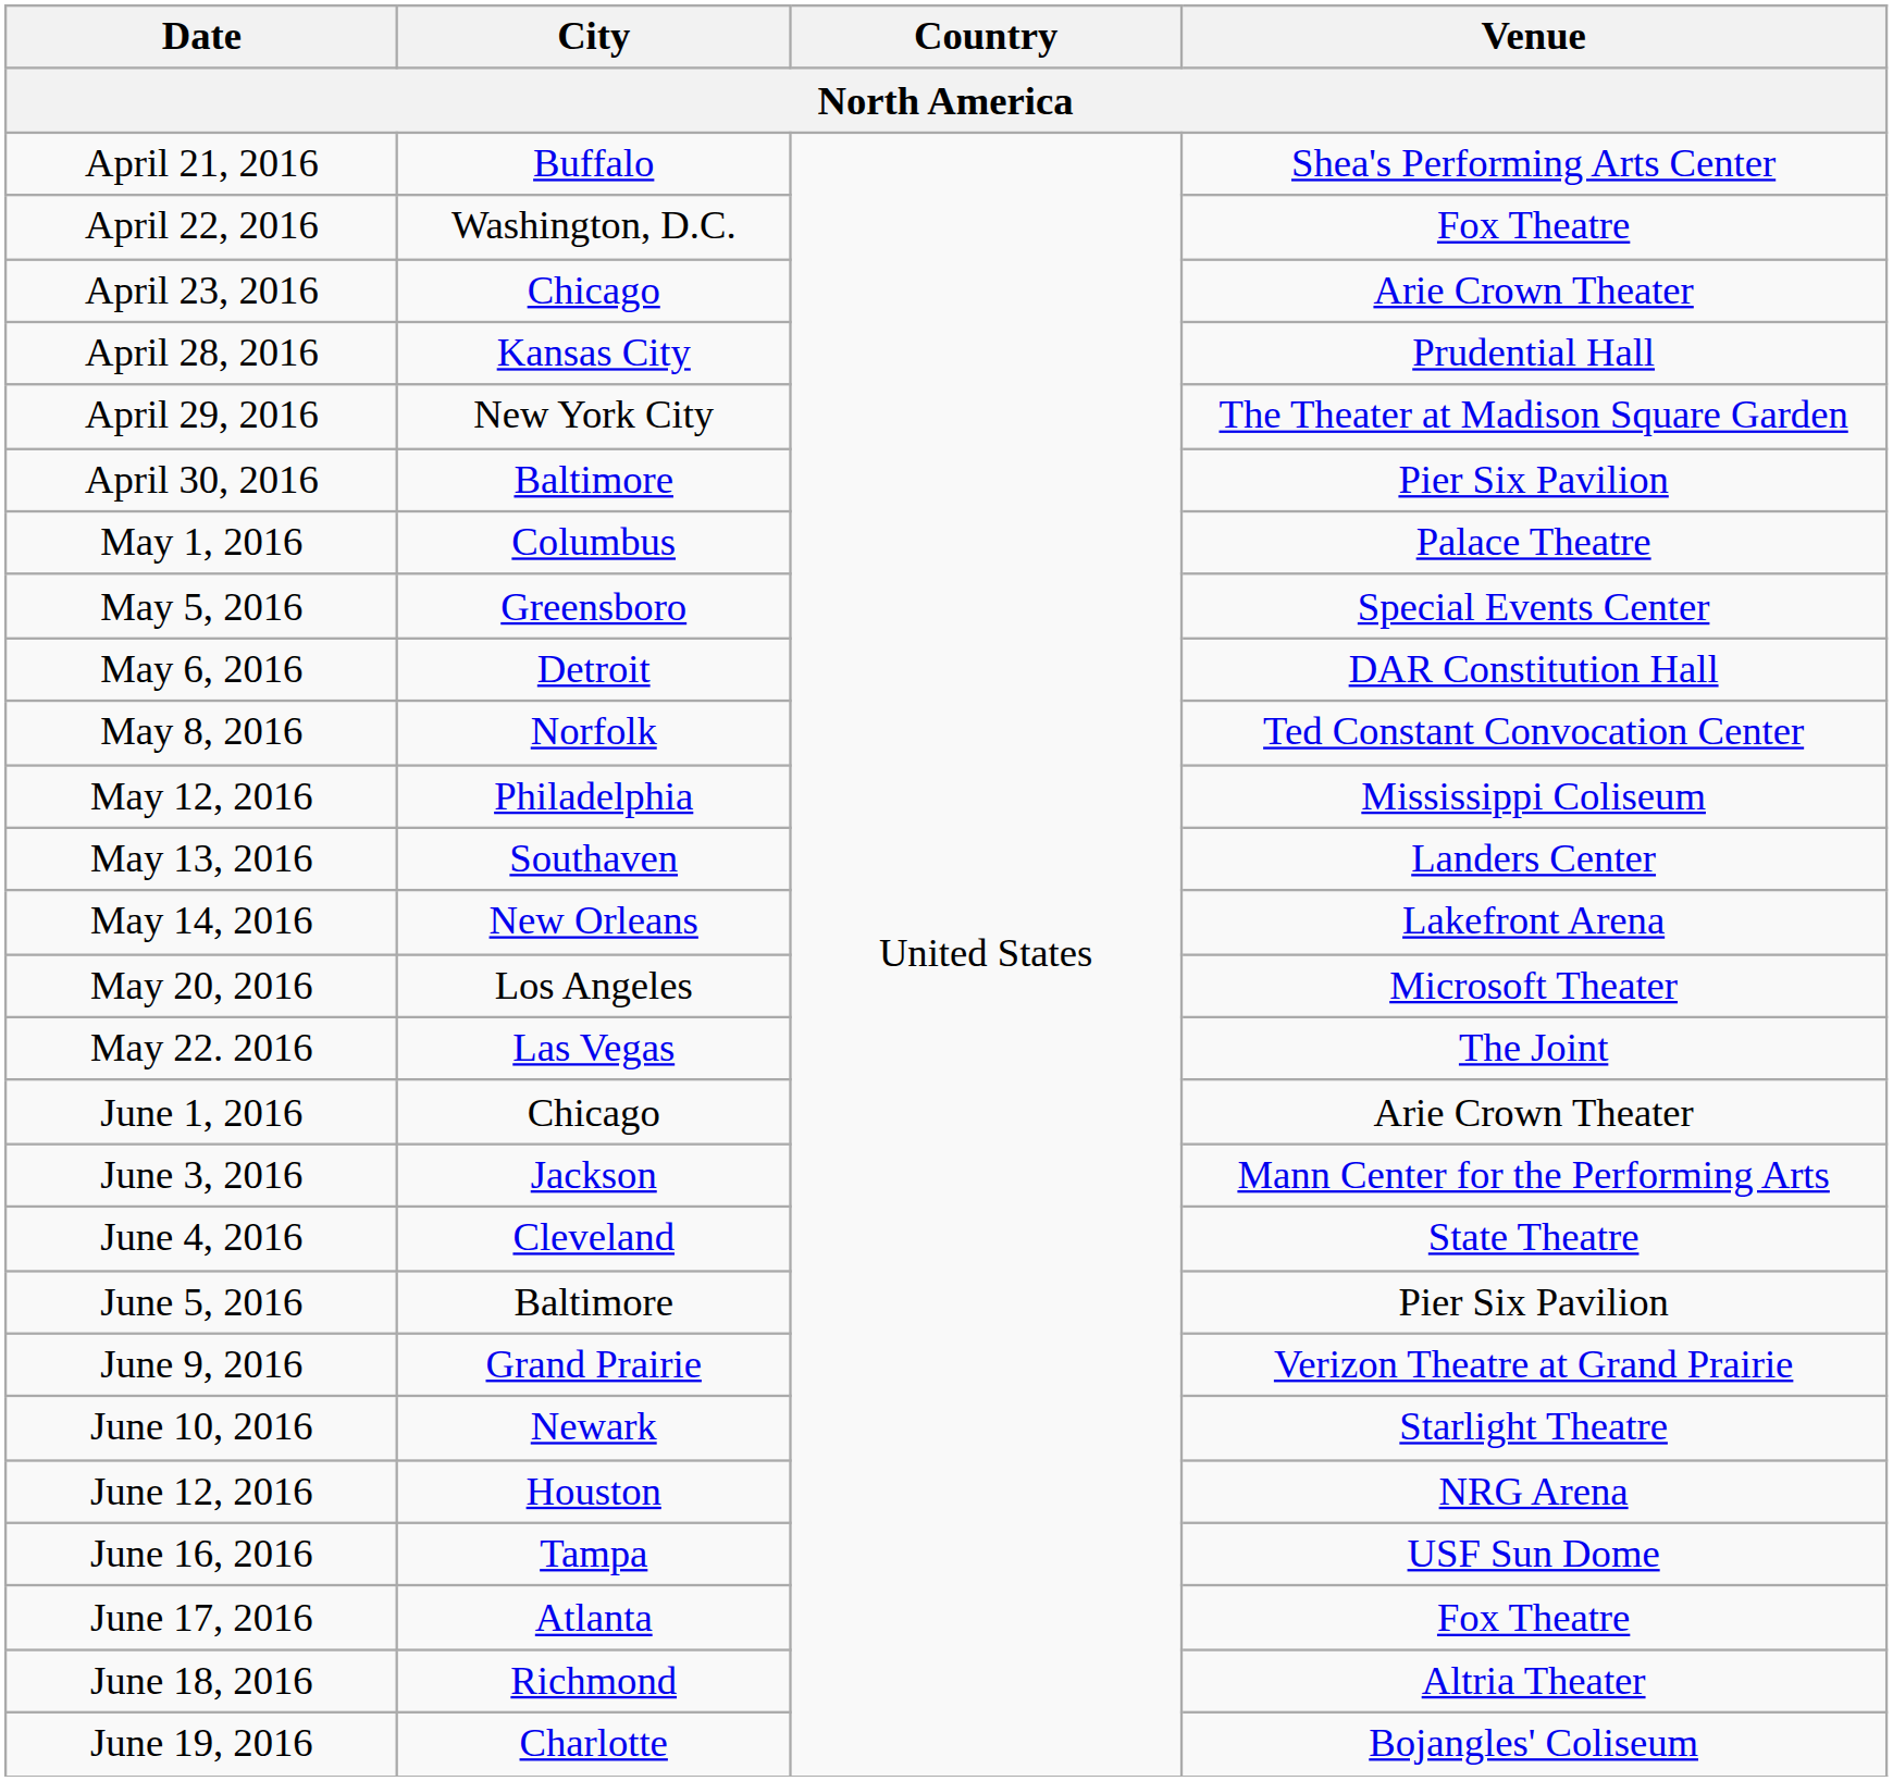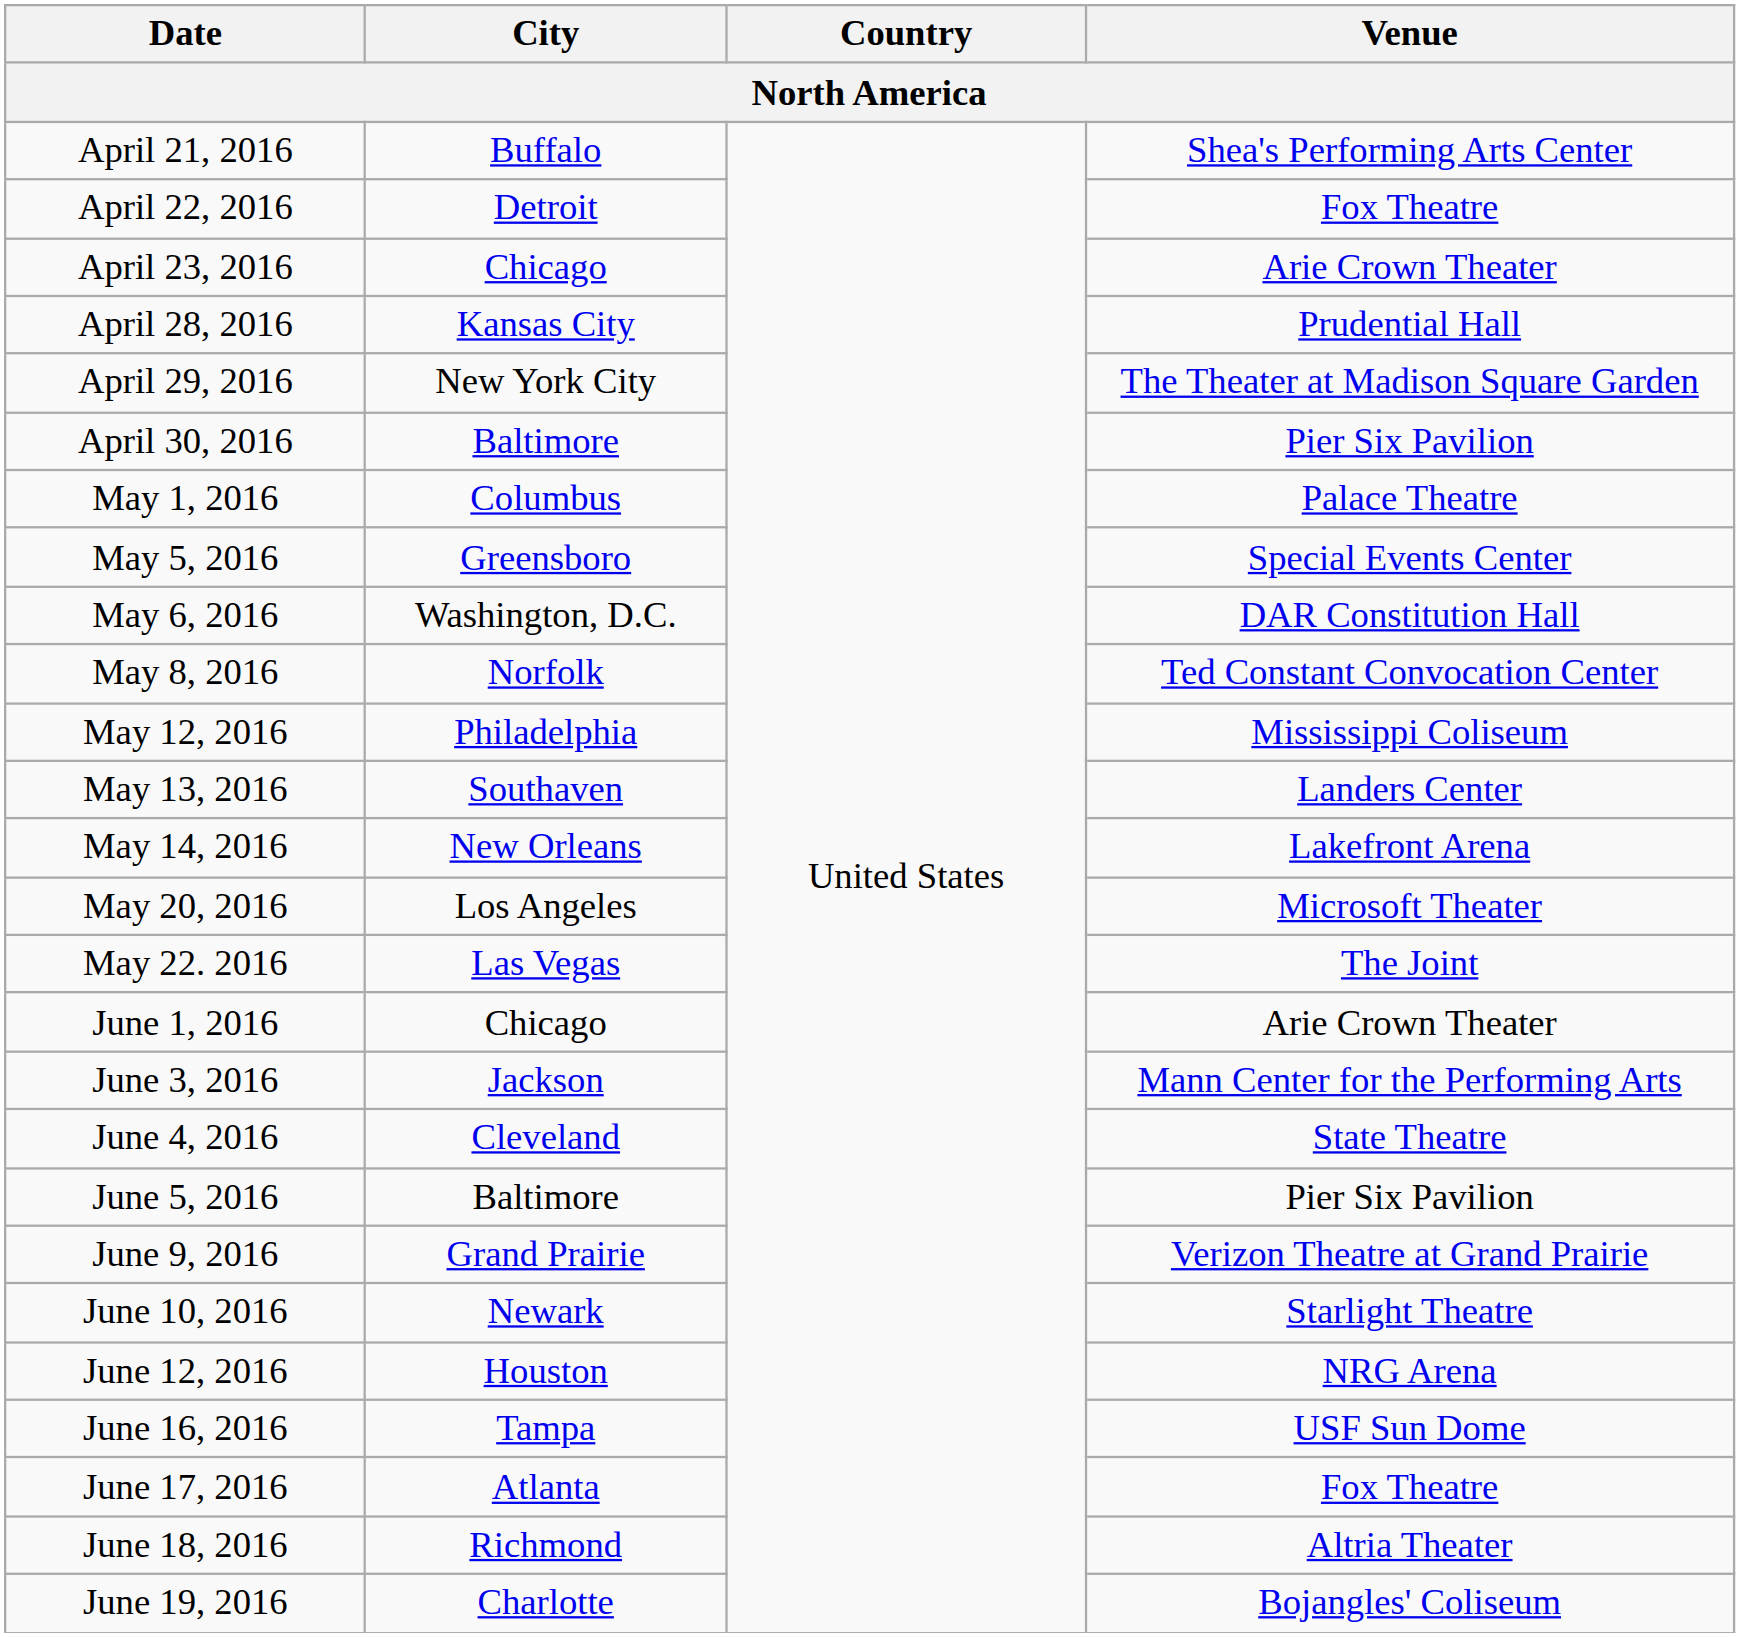April 22, 2016 | City: Washington, D.C. -> Detroit
May 6, 2016 | City: Detroit -> Washington, D.C.
